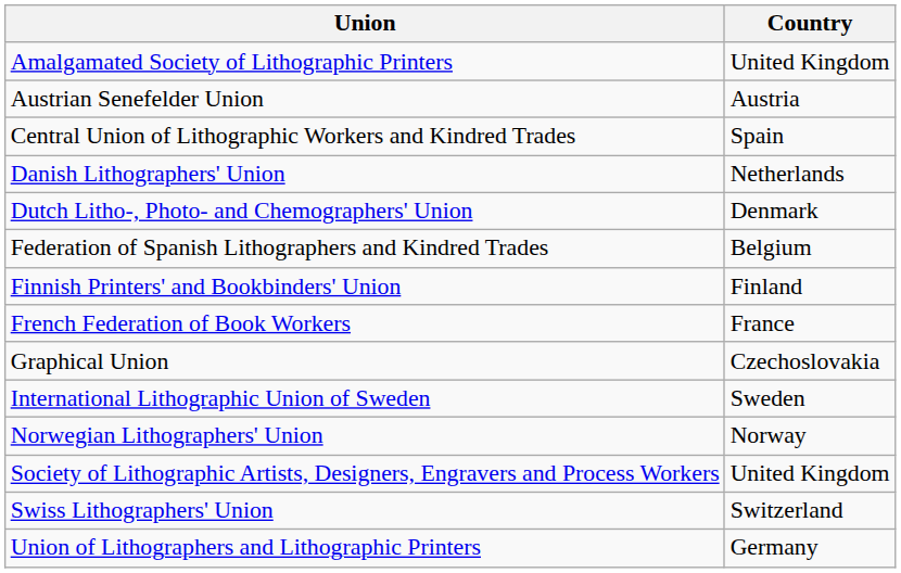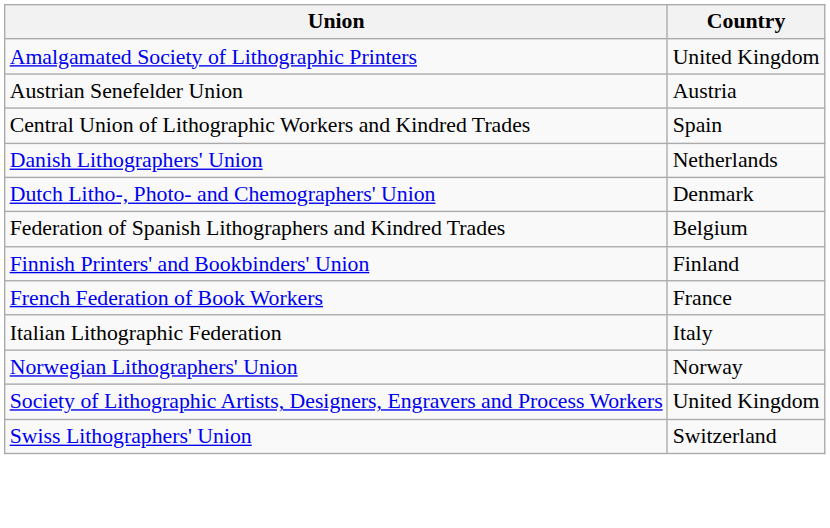- row: Graphical Union | Czechoslovakia
- row: International Lithographic Union of Sweden | Sweden
+ row: Italian Lithographic Federation | Italy
- row: Union of Lithographers and Lithographic Printers | Germany
